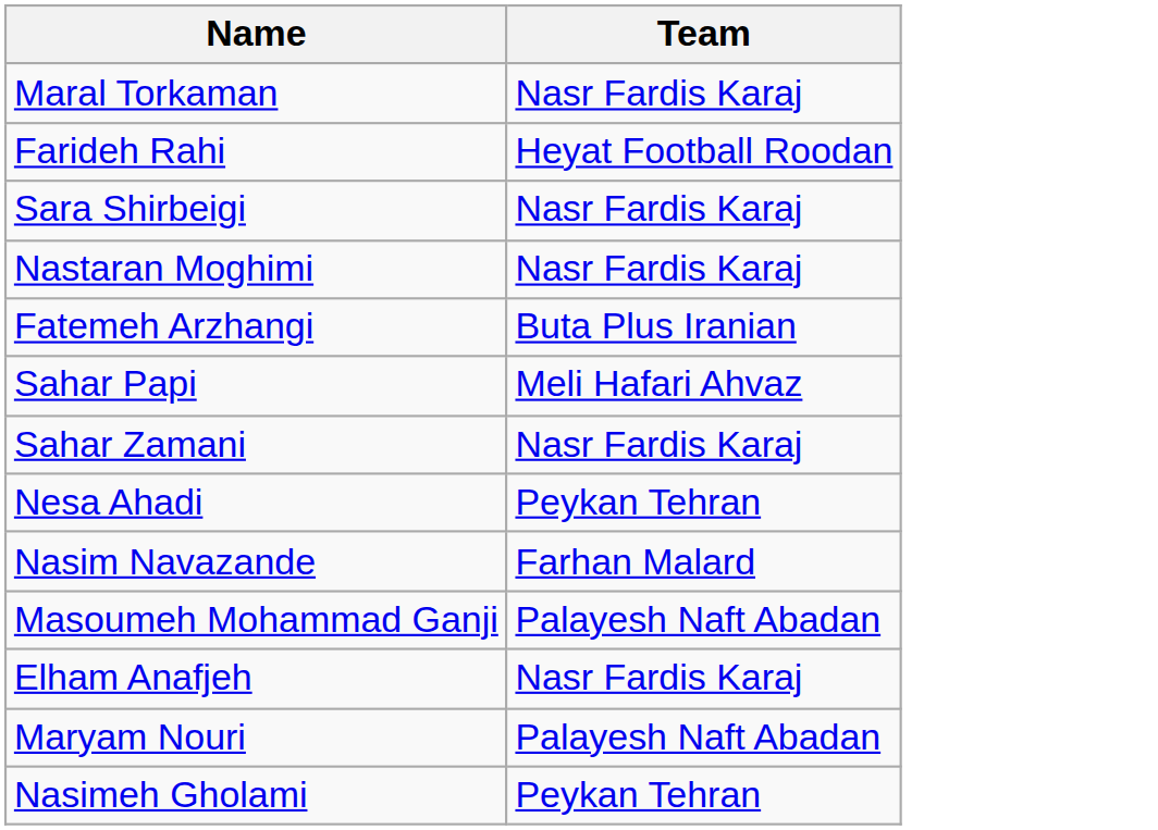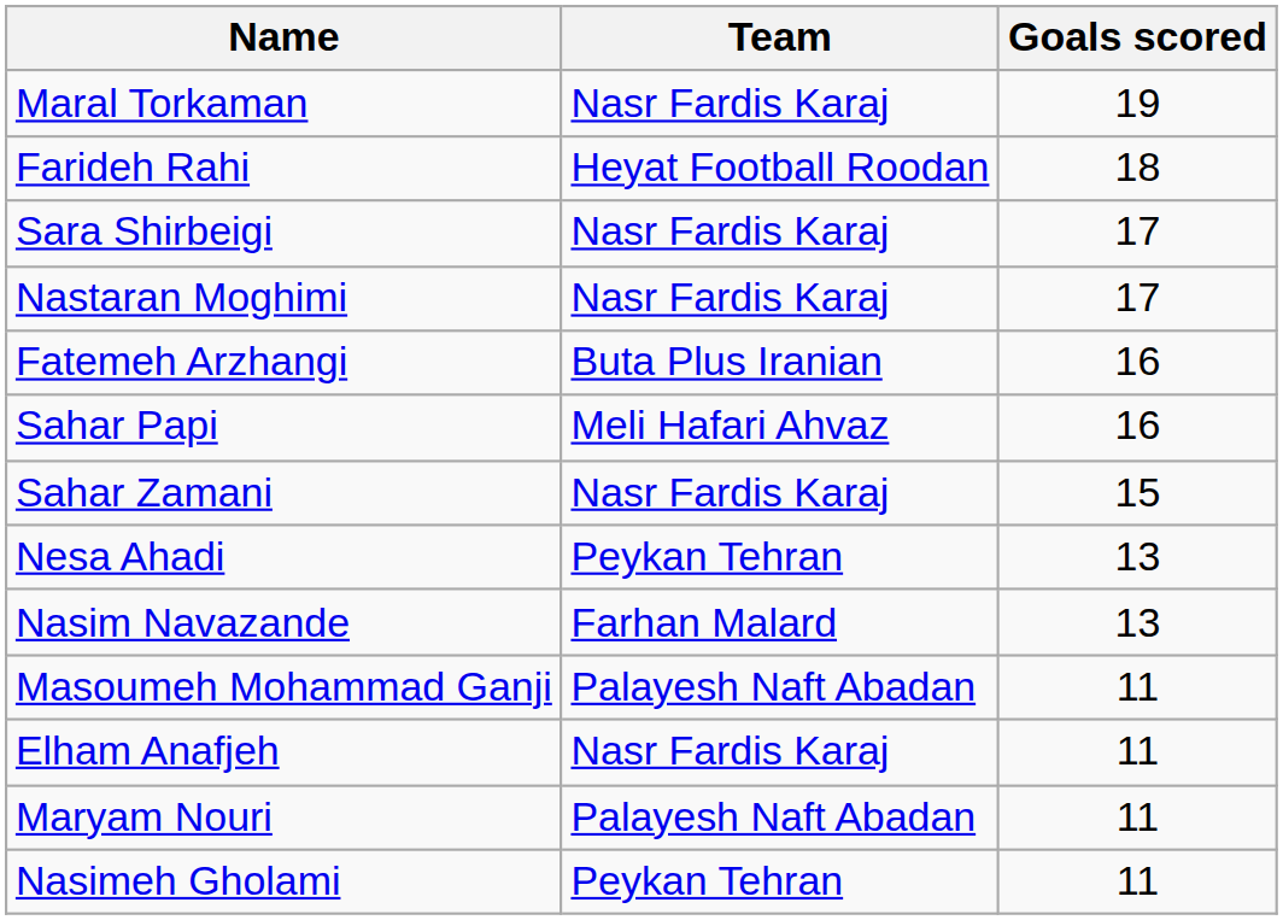+ column: Goals scored | 19 | 18 | 17 | 17 | 16 | 16 | 15 | 13 | 13 | 11 | 11 | 11 | 11
